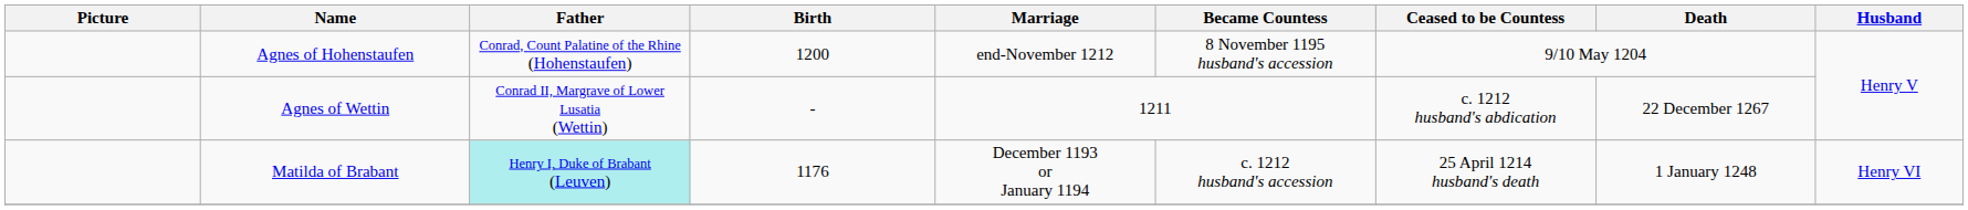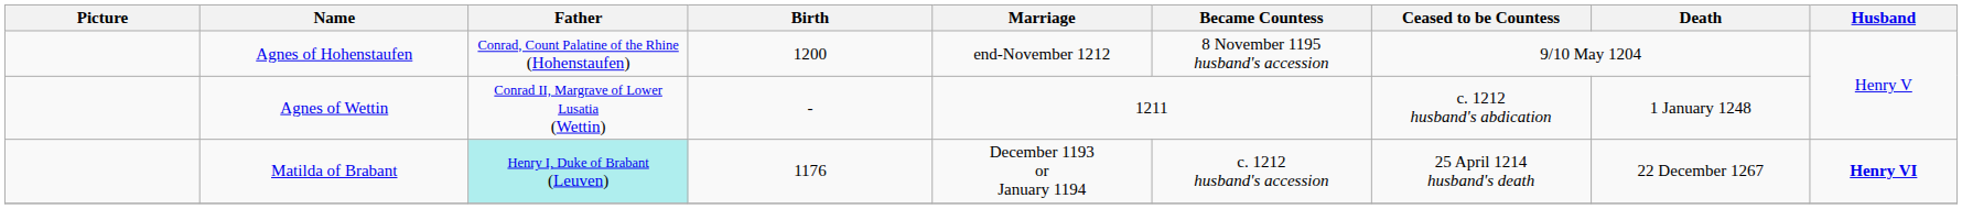Agnes of Wettin | Death: 22 December 1267 -> 1 January 1248
Matilda of Brabant | Death: 1 January 1248 -> 22 December 1267
Matilda of Brabant | Husband: normal -> bold
